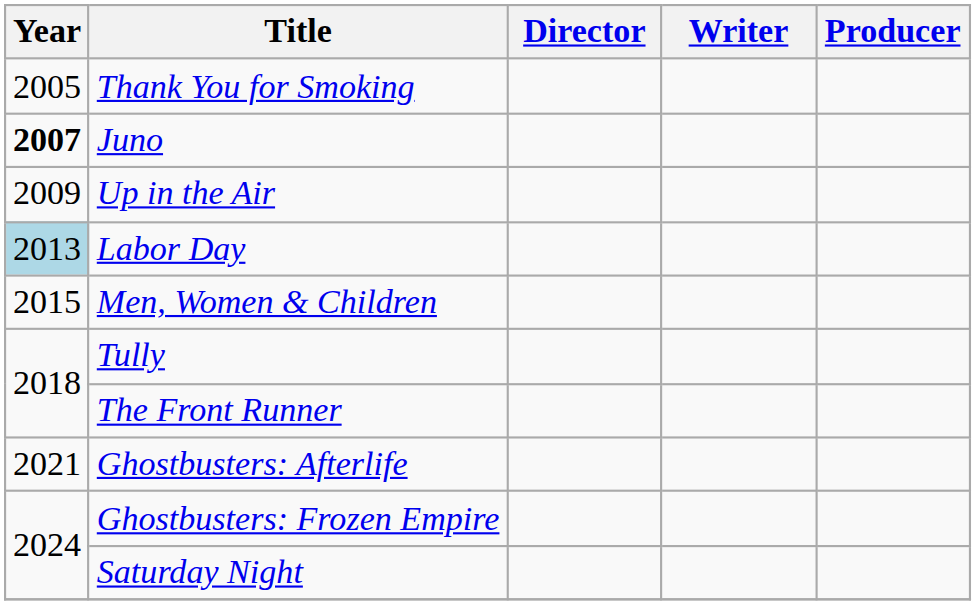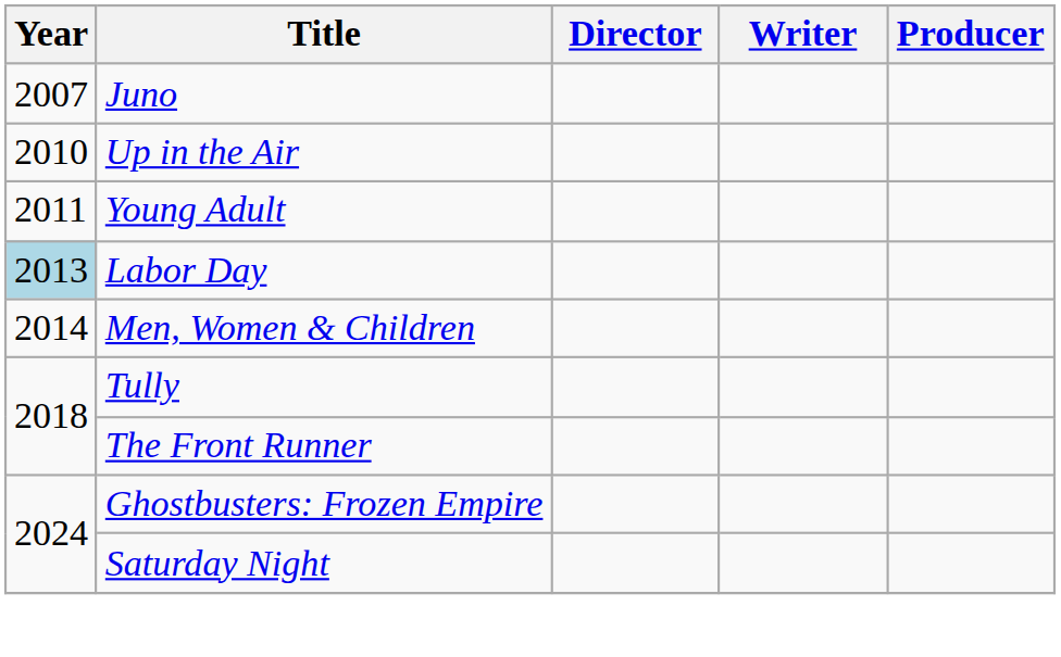- row: 2005 | Thank You for Smoking
Juno | Year: bold -> normal
Up in the Air | Year: 2009 -> 2010
+ row: 2011 | Young Adult
Men, Women & Children | Year: 2015 -> 2014
- row: 2021 | Ghostbusters: Afterlife
